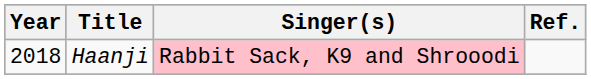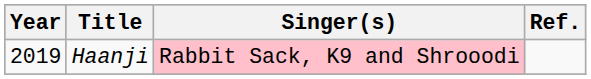Haanji | Year: 2018 -> 2019
